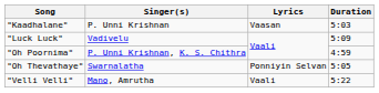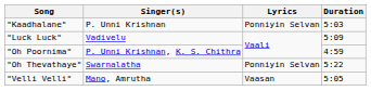"Kaadhalane" | Lyrics: Vaasan -> Ponniyin Selvan
"Oh Thevathaye" | Duration: 5:05 -> 5:22
"Velli Velli" | Lyrics: Vaali -> Vaasan
"Velli Velli" | Duration: 5:22 -> 5:05
